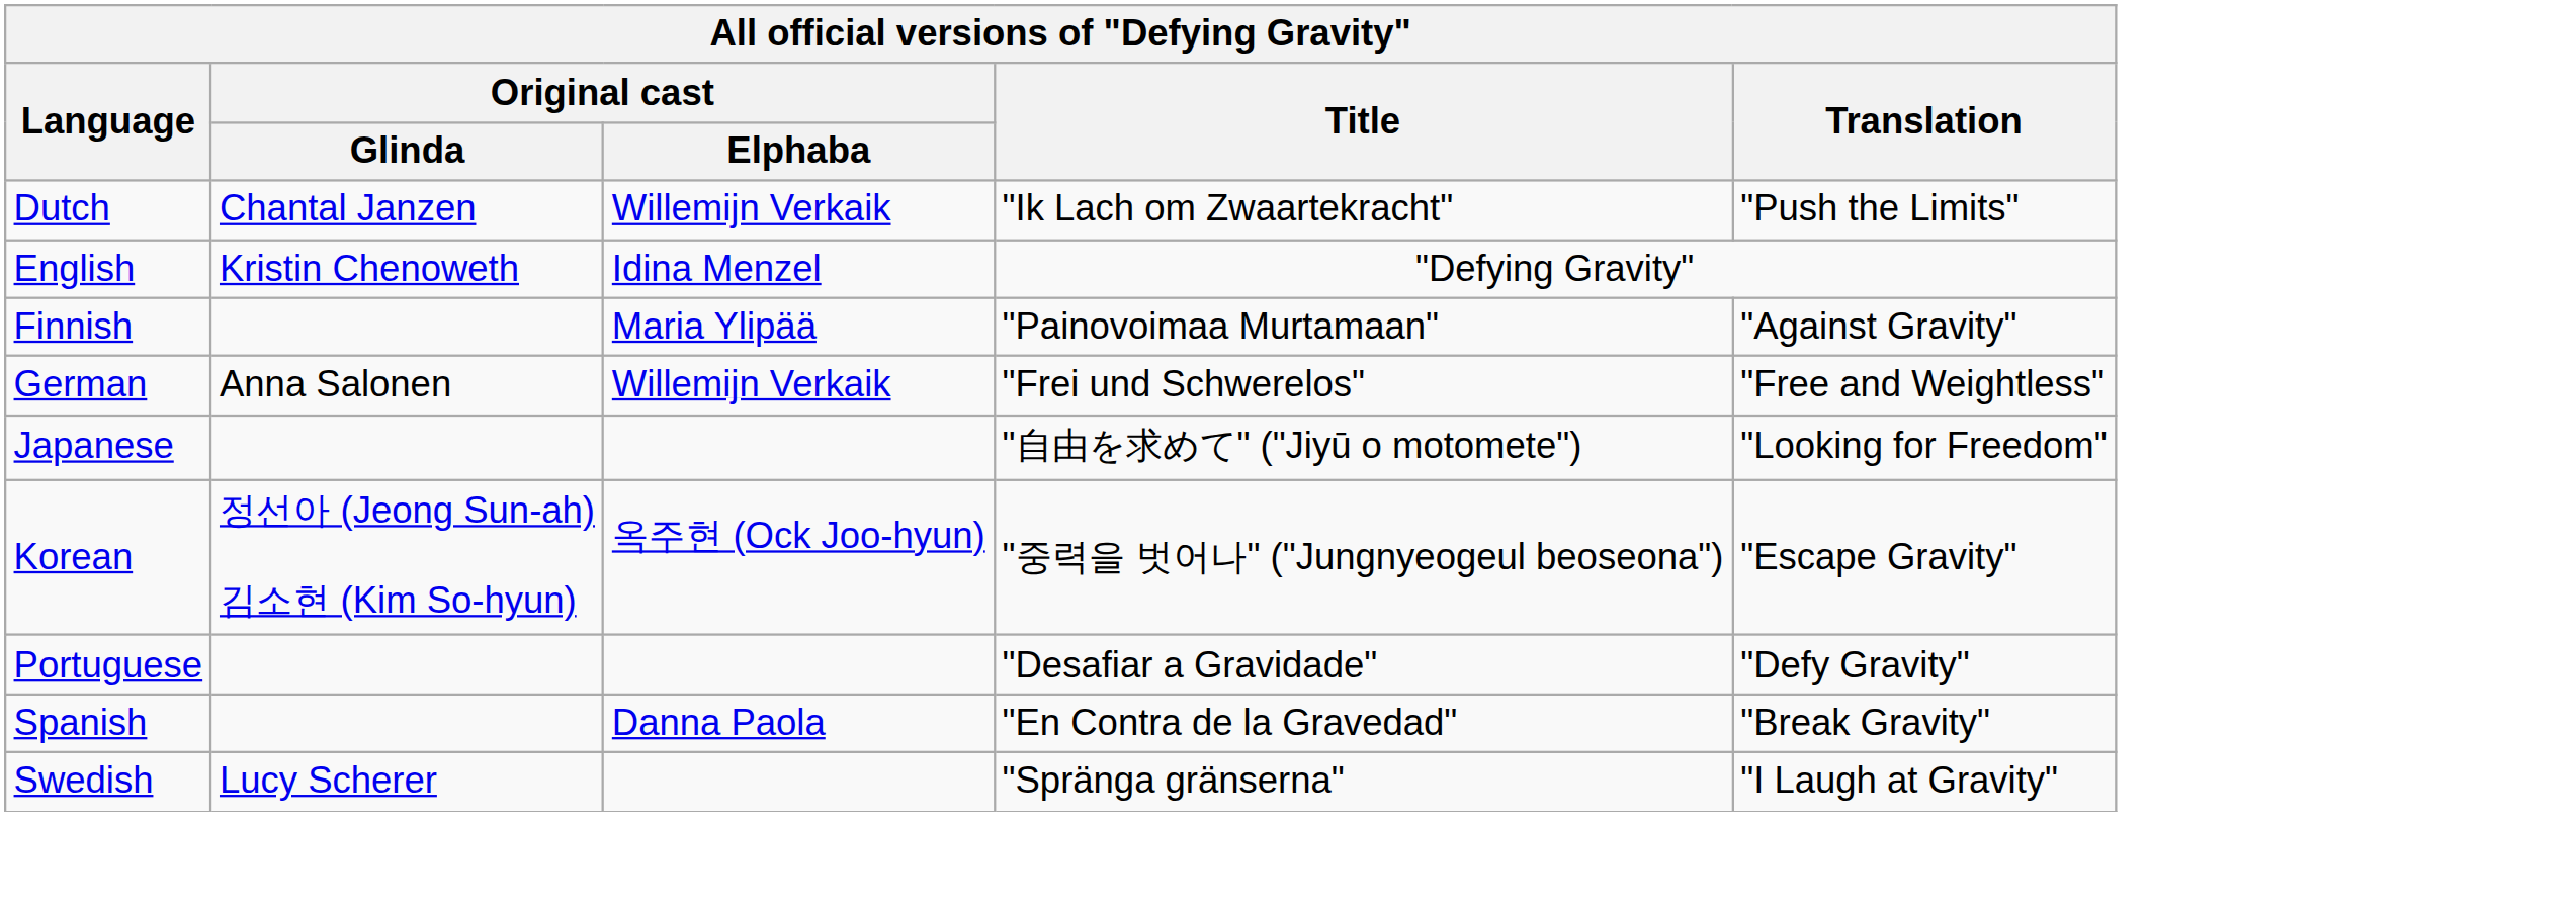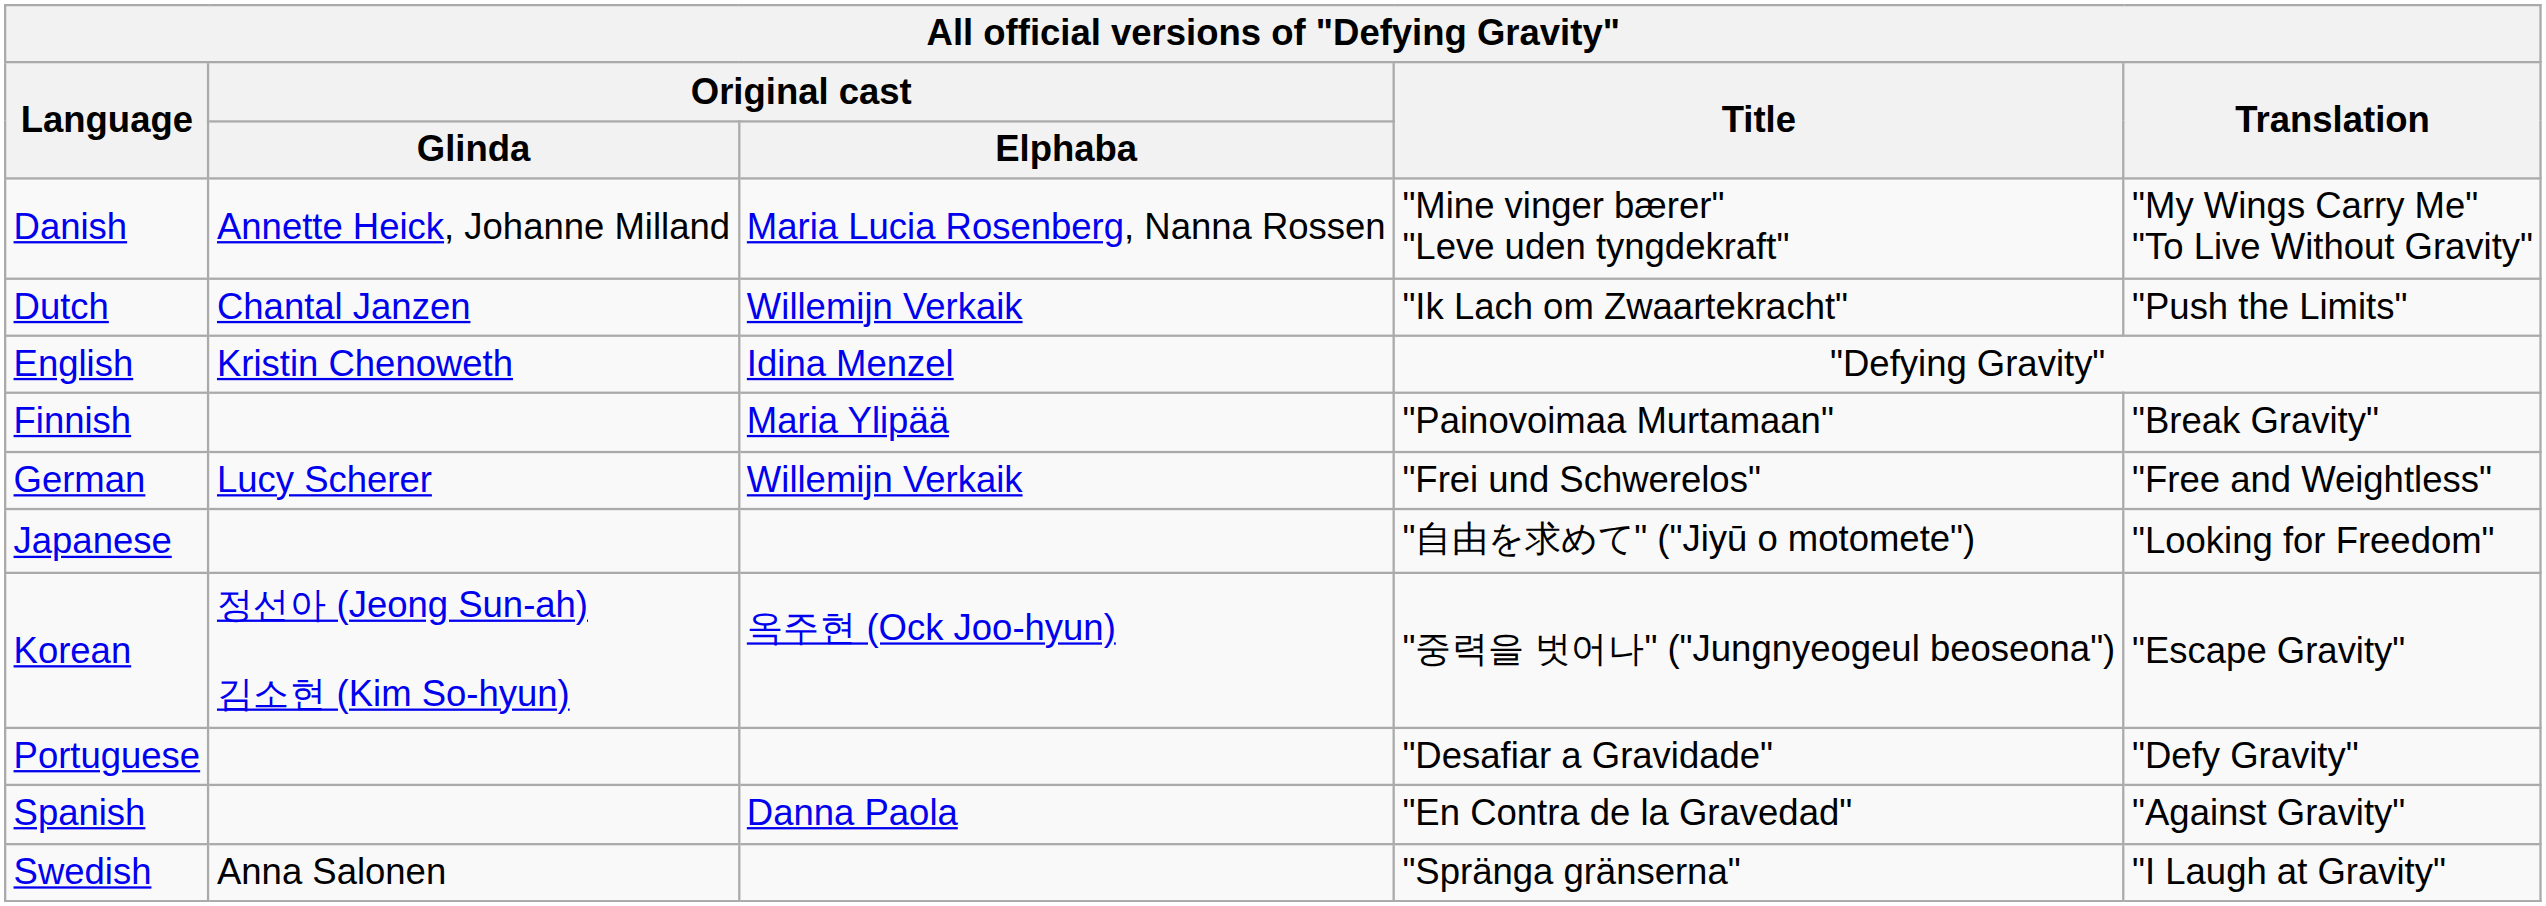+ row: Danish | Annette Heick, Johanne Milland | Maria Lucia Rosenberg, Nanna Rossen | "Mine vinger bærer" "Leve uden tyngdekraft" | "My Wings Carry Me" "To Live Without Gravity"
Finnish | Translation: "Against Gravity" -> "Break Gravity"
German | Original cast / Glinda: Anna Salonen -> Lucy Scherer
Spanish | Translation: "Break Gravity" -> "Against Gravity"
Swedish | Original cast / Glinda: Lucy Scherer -> Anna Salonen
